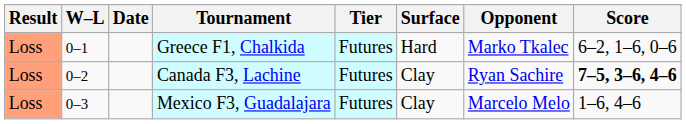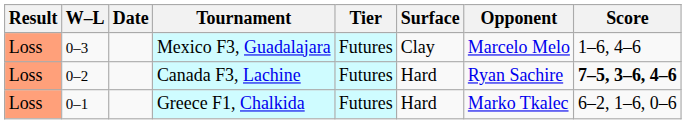rows swapped: Greece F1, Chalkida <-> Mexico F3, Guadalajara
Canada F3, Lachine | Surface: Clay -> Hard
